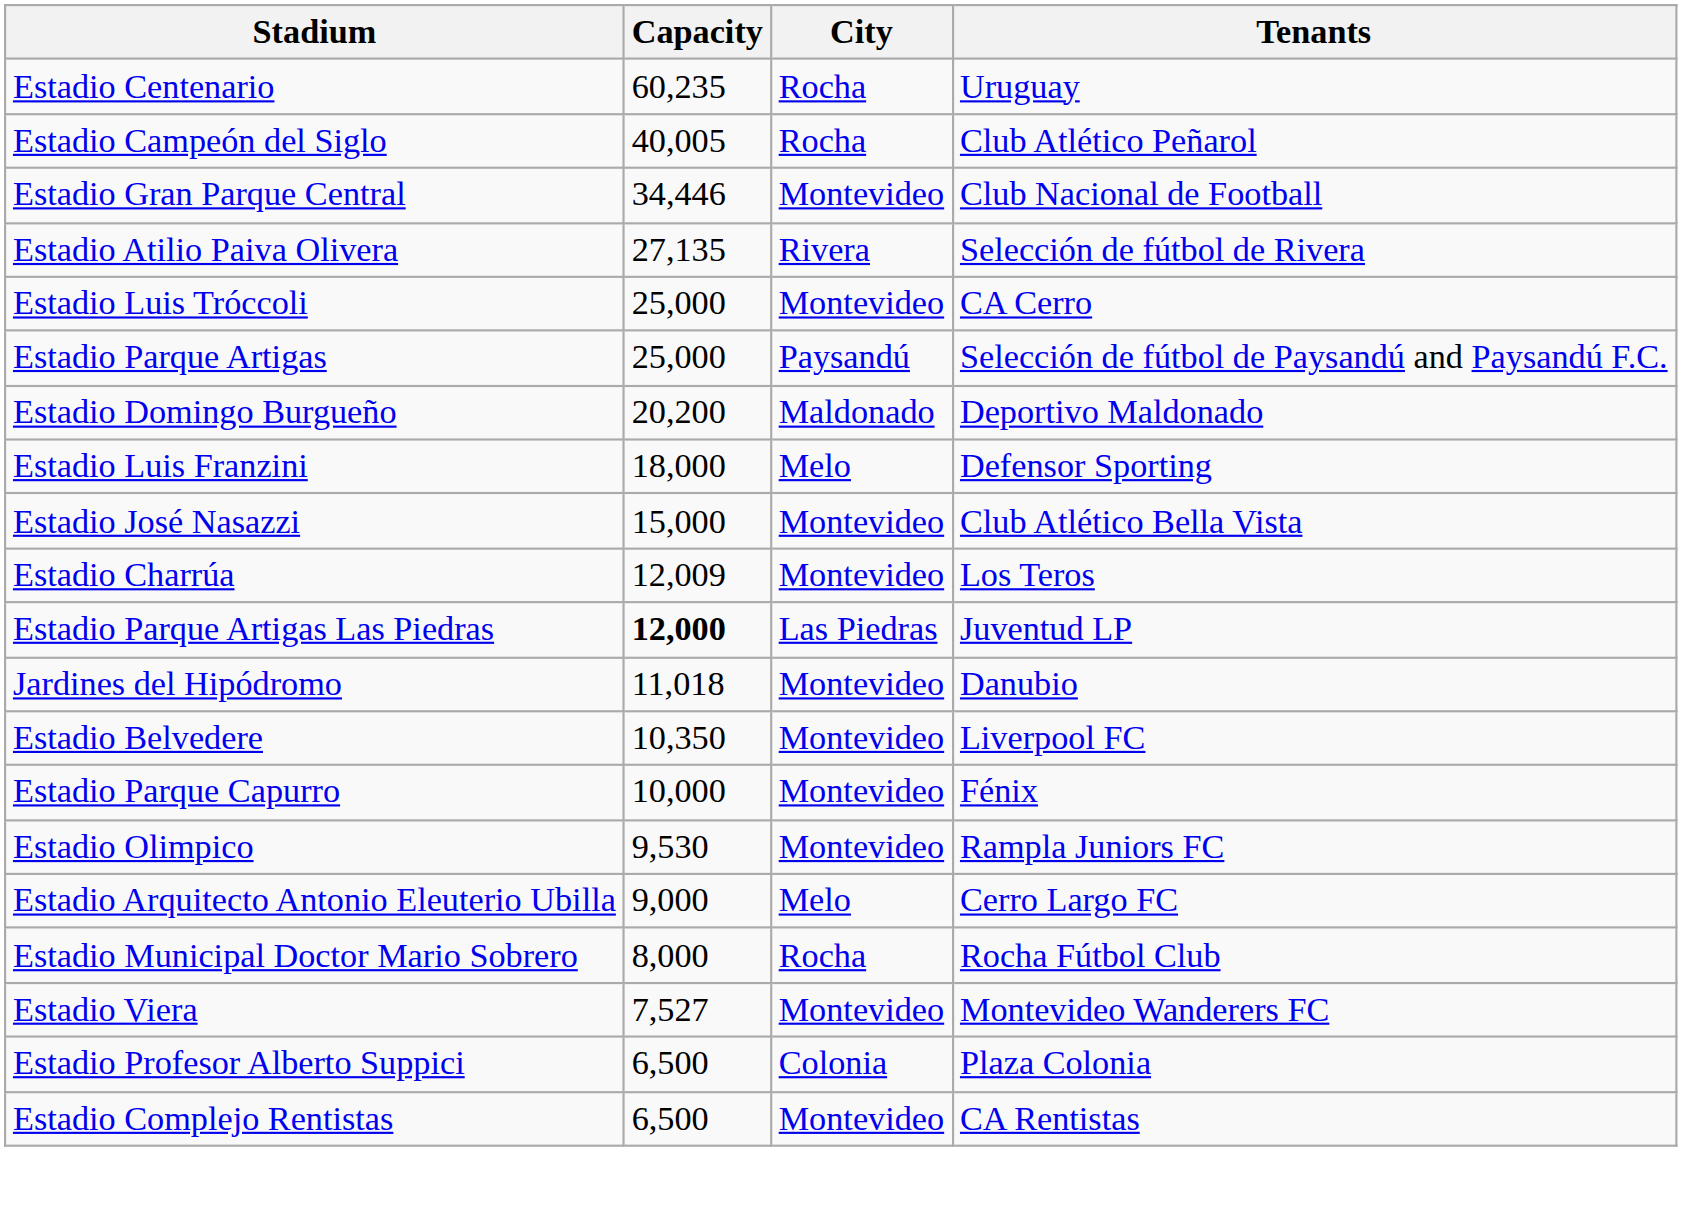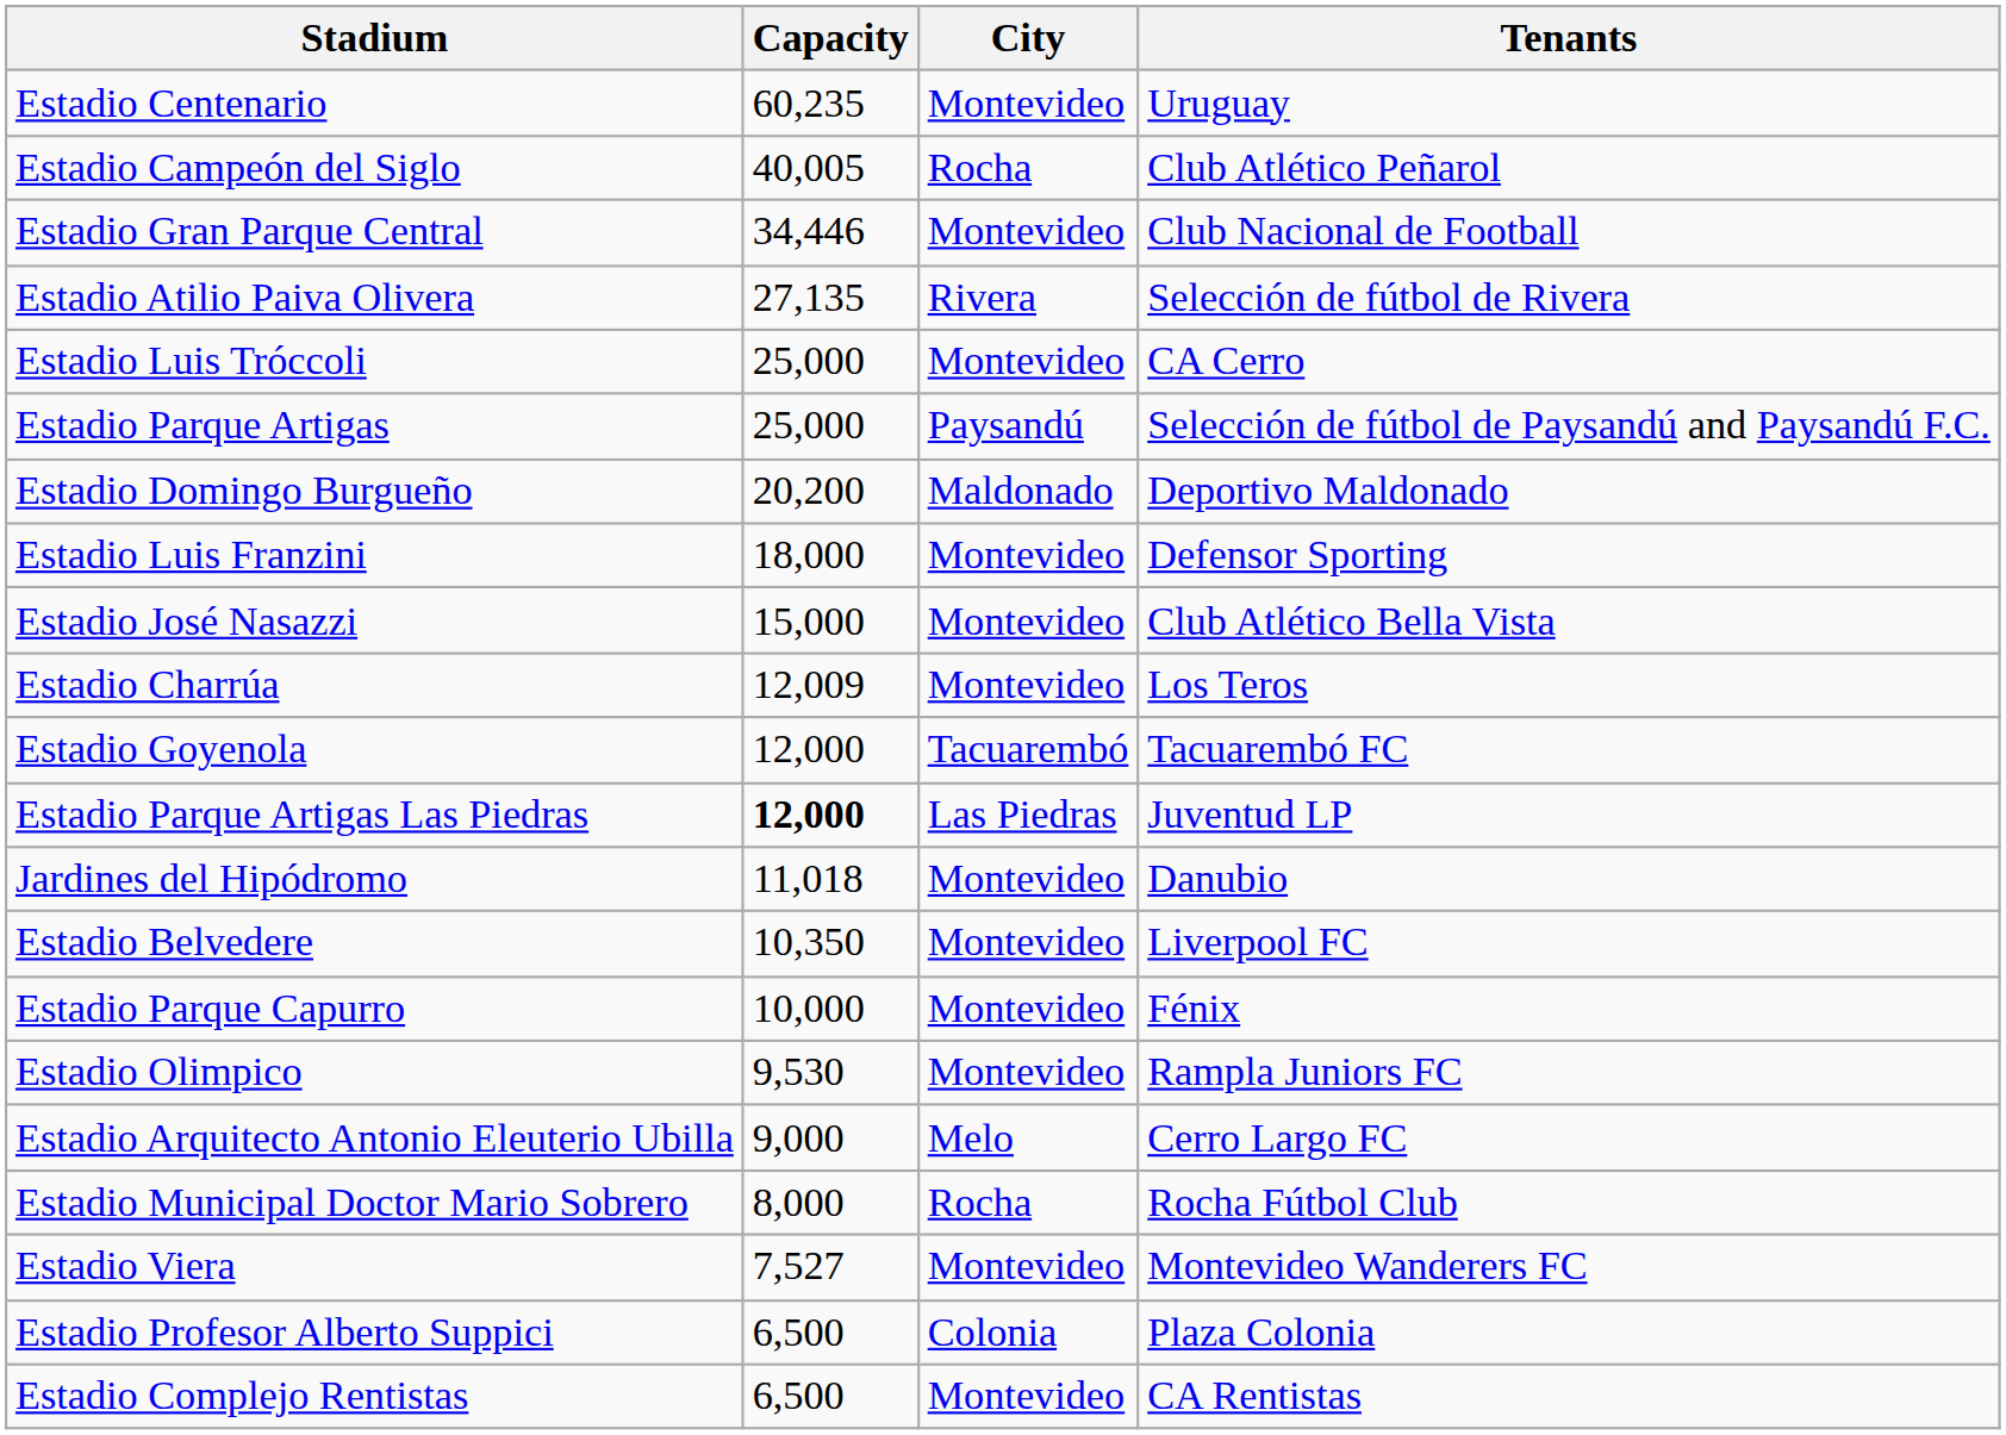Estadio Centenario | City: Rocha -> Montevideo
Estadio Luis Franzini | City: Melo -> Montevideo
+ row: Estadio Goyenola | 12,000 | Tacuarembó | Tacuarembó FC
